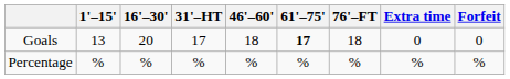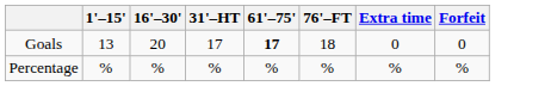- column: 46'–60' | 18 | %
